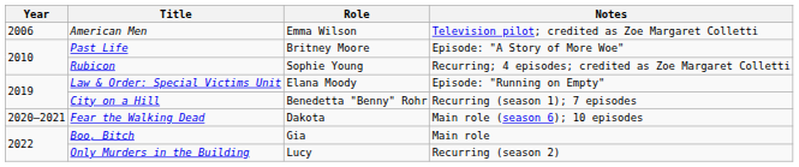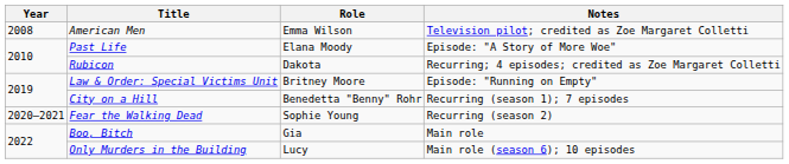American Men | Year: 2006 -> 2008
Past Life | Role: Britney Moore -> Elana Moody
Rubicon | Role: Sophie Young -> Dakota
Law & Order: Special Victims Unit | Role: Elana Moody -> Britney Moore
Fear the Walking Dead | Role: Dakota -> Sophie Young
Fear the Walking Dead | Notes: Main role (season 6); 10 episodes -> Recurring (season 2)
Only Murders in the Building | Notes: Recurring (season 2) -> Main role (season 6); 10 episodes
